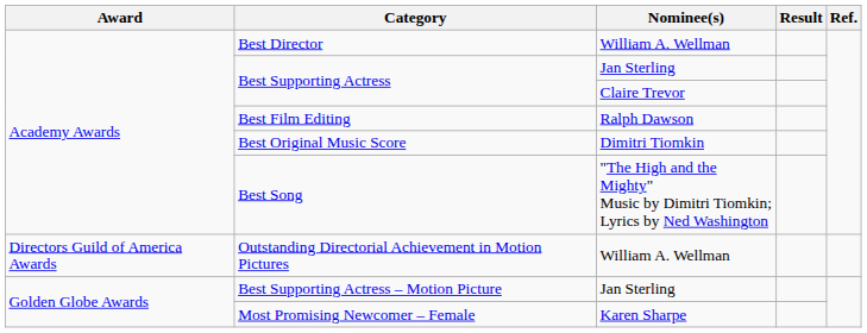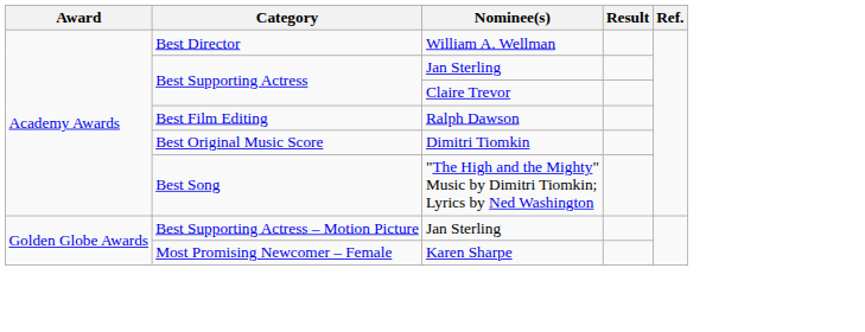- row: Directors Guild of America Awards | Outstanding Directorial Achievement in Motion Pictures | William A. Wellman
